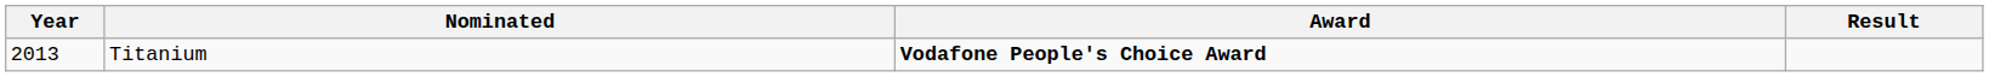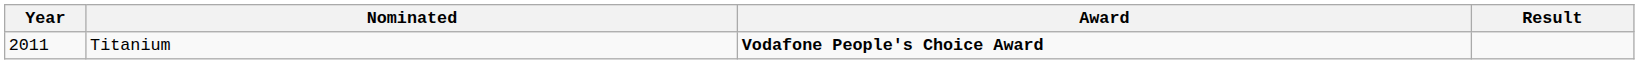Titanium | Year: 2013 -> 2011
